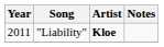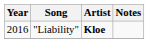"Liability" | Year: 2011 -> 2016
